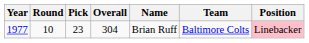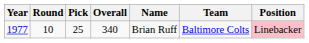1977 | Pick: 23 -> 25
1977 | Overall: 304 -> 340
